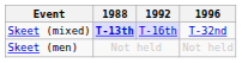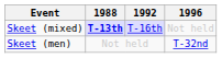Skeet (mixed) | 1996: T-32nd -> Not held
Skeet (men) | 1996: Not held -> T-32nd
